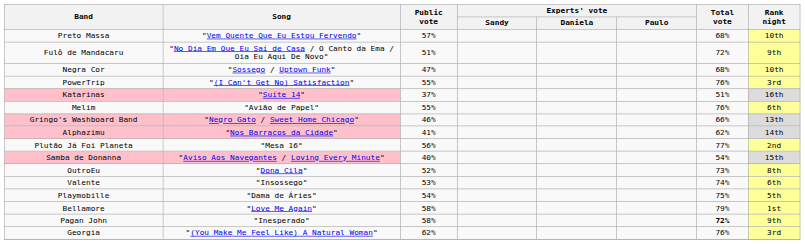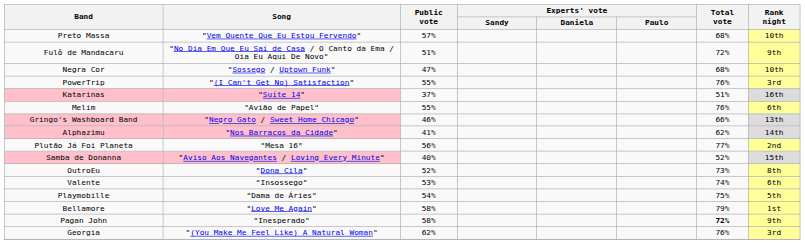Samba de Donanna | Total vote: 54% -> 52%
